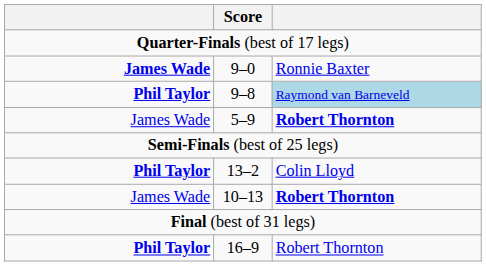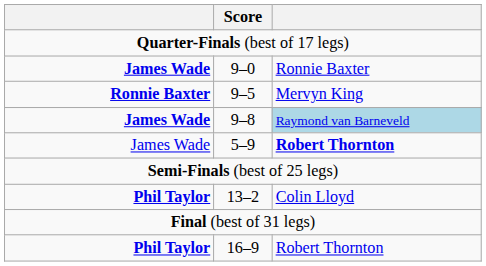+ row: Ronnie Baxter | 9–5 | Mervyn King
9–8 | column 1: Phil Taylor -> James Wade
- row: James Wade | 10–13 | Robert Thornton
